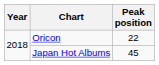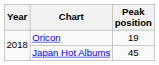Oricon | Peak position: 22 -> 19
